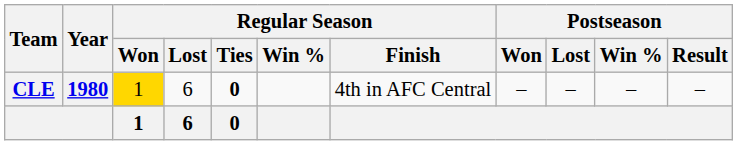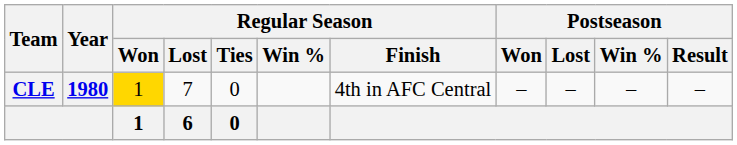CLE | Regular Season / Lost: 6 -> 7
CLE | Regular Season / Ties: bold -> normal
